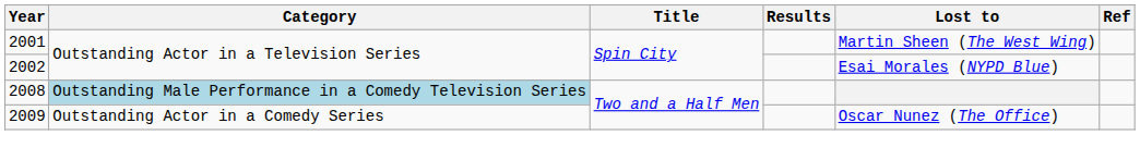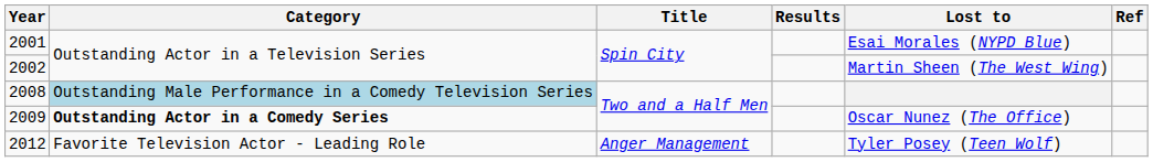2001 | Lost to: Martin Sheen (The West Wing) -> Esai Morales (NYPD Blue)
2002 | Lost to: Esai Morales (NYPD Blue) -> Martin Sheen (The West Wing)
2009 | Category: normal -> bold
+ row: 2012 | Favorite Television Actor - Leading Role | Anger Management | Tyler Posey (Teen Wolf)
